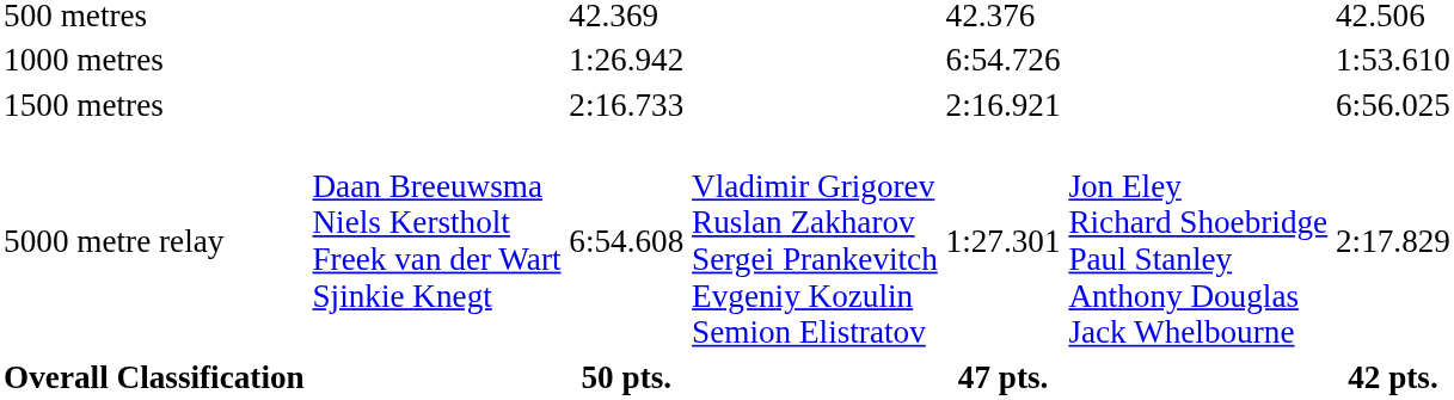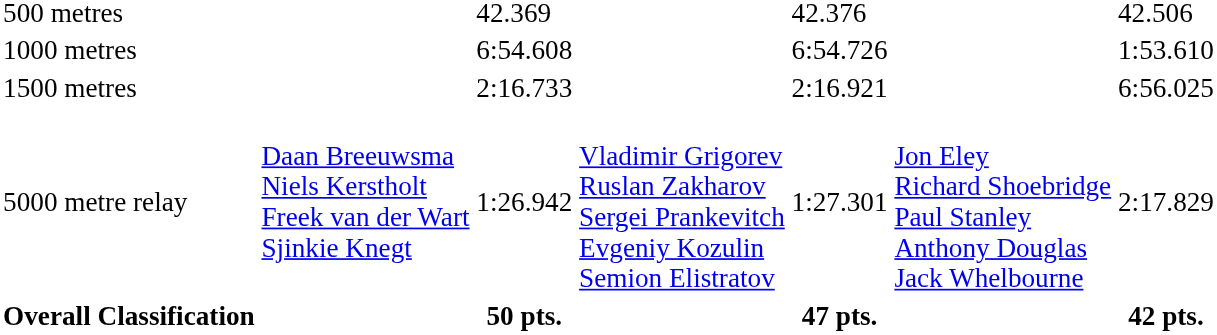1000 metres | column 3: 1:26.942 -> 6:54.608
5000 metre relay | column 3: 6:54.608 -> 1:26.942
